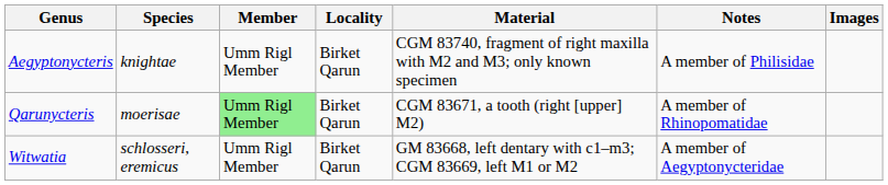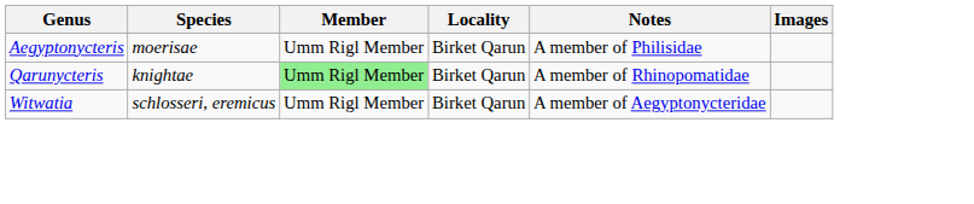- column: Material | CGM 83740, fragment of right maxilla with M2 and M3; only known specimen | CGM 83671, a tooth (right [upper] M2) | GM 83668, left dentary with c1–m3; CGM 83669, left M1 or M2
Aegyptonycteris | Species: knightae -> moerisae
Qarunycteris | Species: moerisae -> knightae
